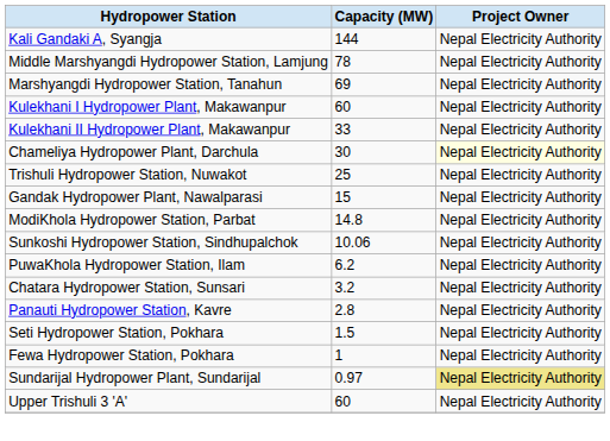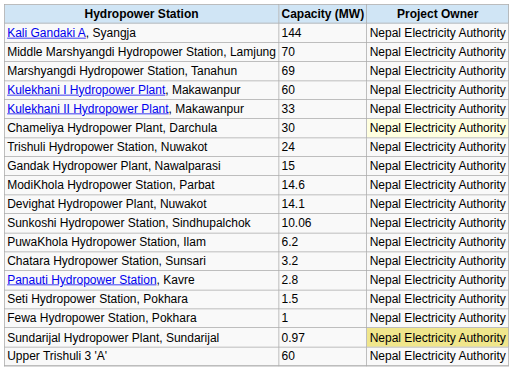Middle Marshyangdi Hydropower Station, Lamjung | Capacity (MW): 78 -> 70
Trishuli Hydropower Station, Nuwakot | Capacity (MW): 25 -> 24
ModiKhola Hydropower Station, Parbat | Capacity (MW): 14.8 -> 14.6
+ row: Devighat Hydropower Plant, Nuwakot | 14.1 | Nepal Electricity Authority
